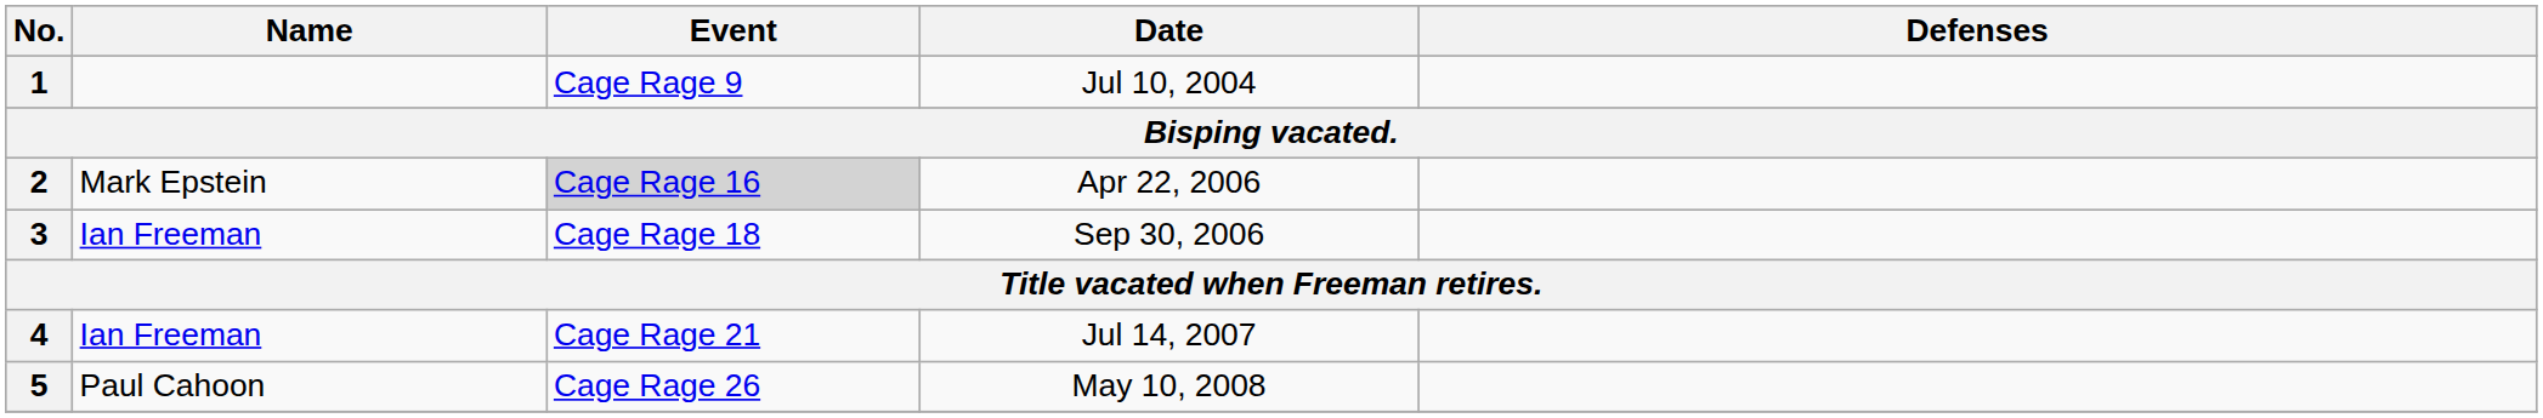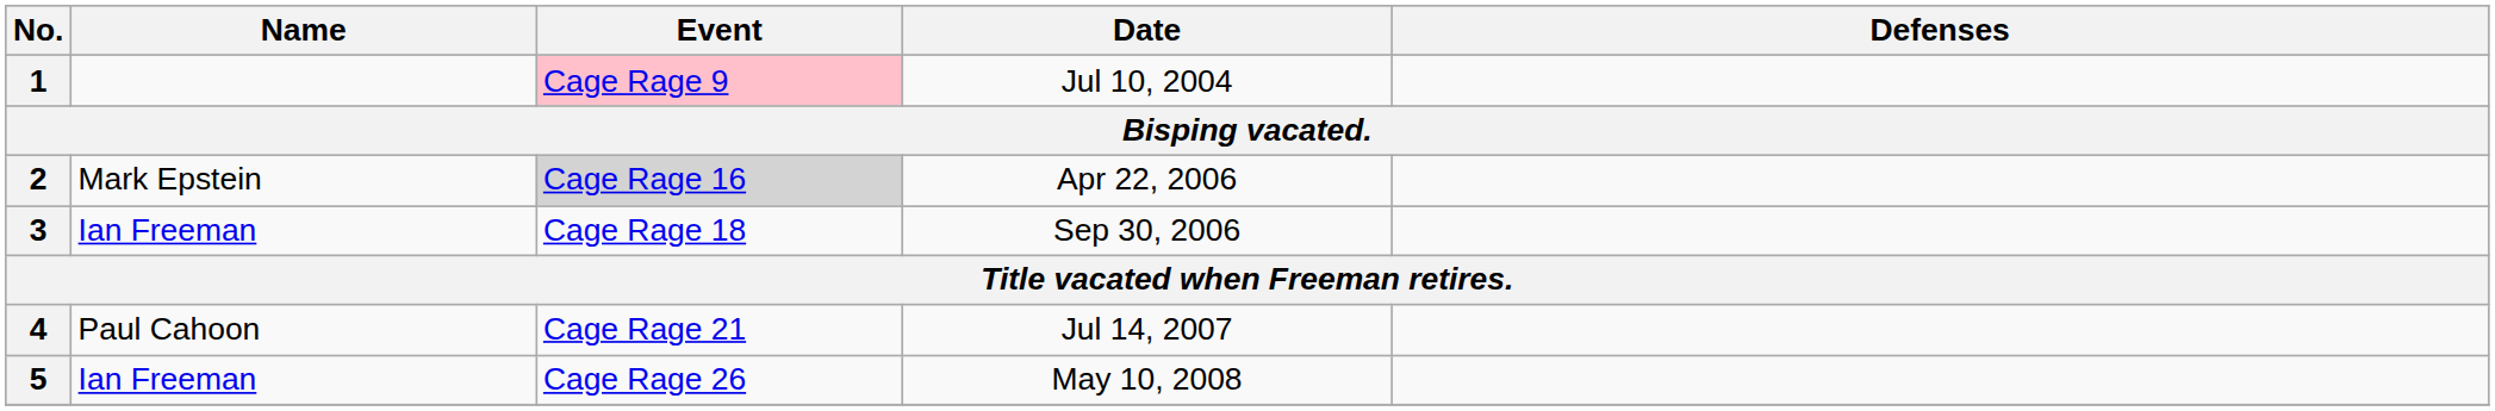1 | Event: no background -> pink background
4 | Name: Ian Freeman -> Paul Cahoon
5 | Name: Paul Cahoon -> Ian Freeman
